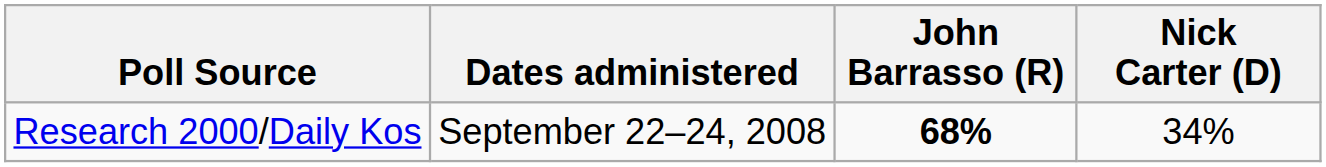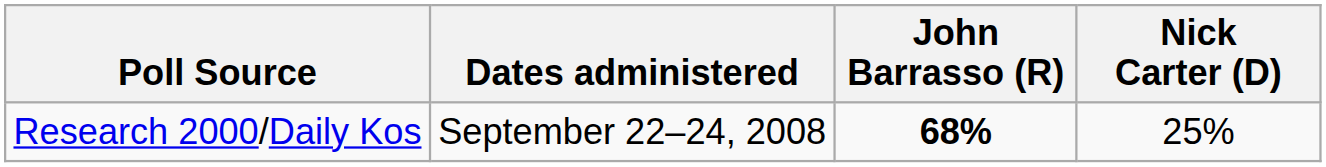Research 2000/Daily Kos | Nick Carter (D): 34% -> 25%
